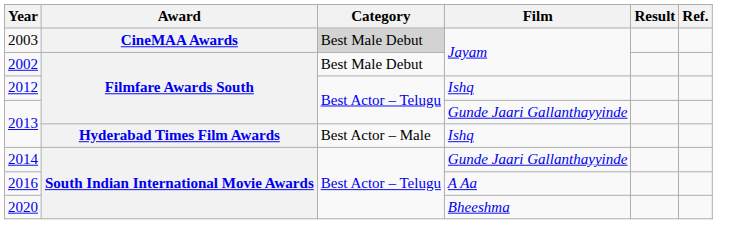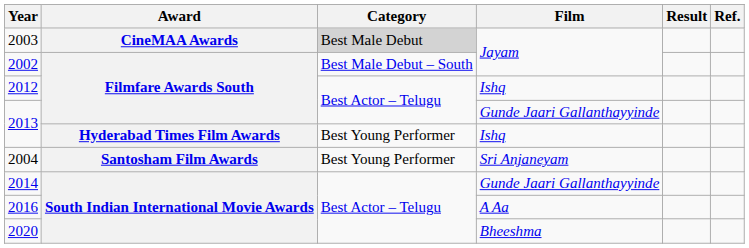2002 | Category: Best Male Debut -> Best Male Debut – South
2013 / Ishq | Category: Best Actor – Male -> Best Young Performer
+ row: 2004 | Santosham Film Awards | Best Young Performer | Sri Anjaneyam
